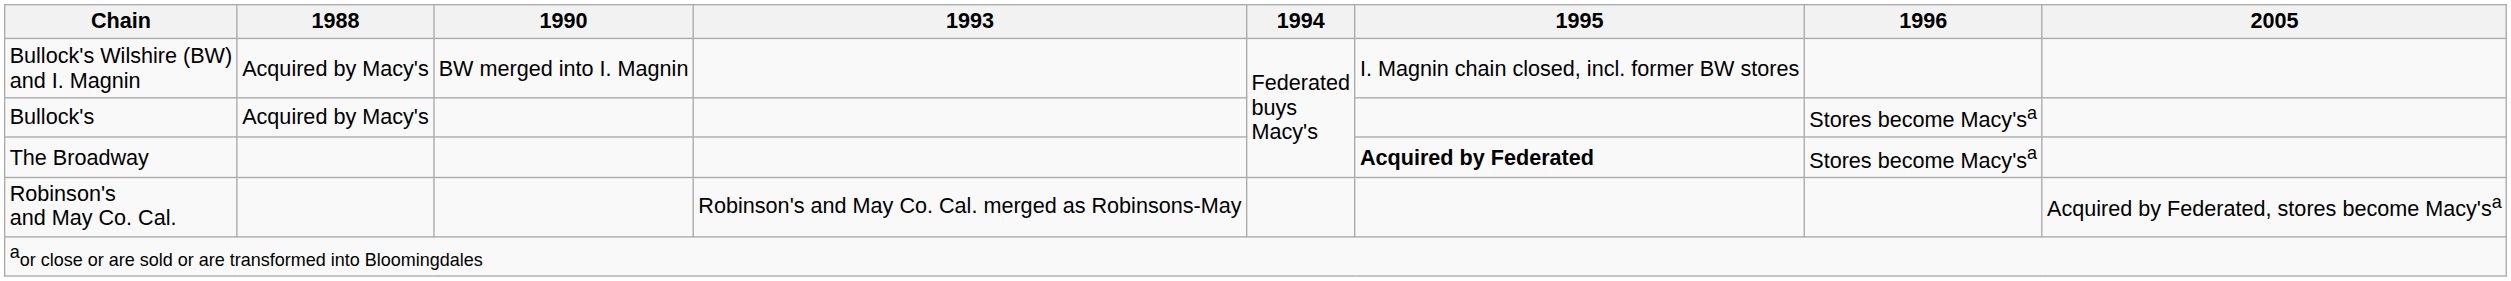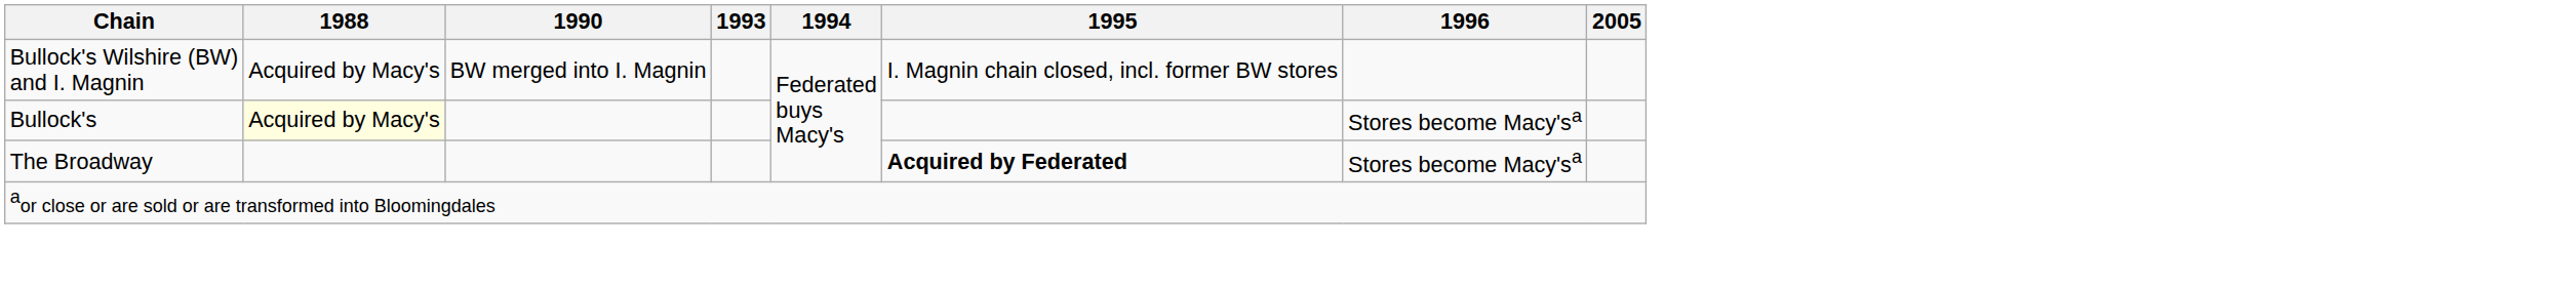Bullock's | 1988: no background -> lightyellow background
- row: Robinson's and May Co. Cal. | Robinson's and May Co. Cal. merged as Robinsons-May | Acquired by Federated, stores become Macy'sa
